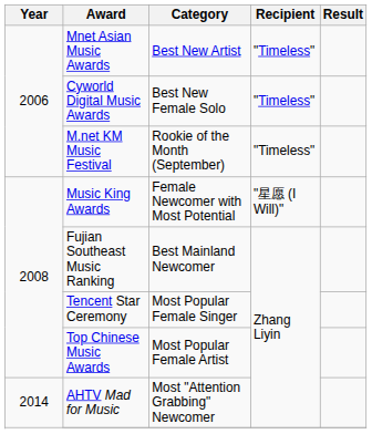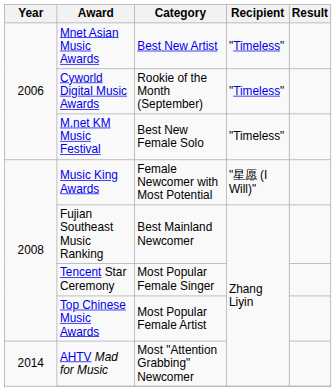Cyworld Digital Music Awards | Category: Best New Female Solo -> Rookie of the Month (September)
M.net KM Music Festival | Category: Rookie of the Month (September) -> Best New Female Solo
